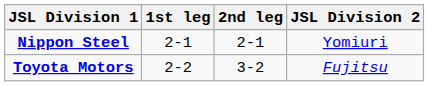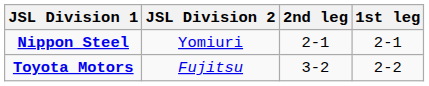columns swapped: 1st leg <-> JSL Division 2
